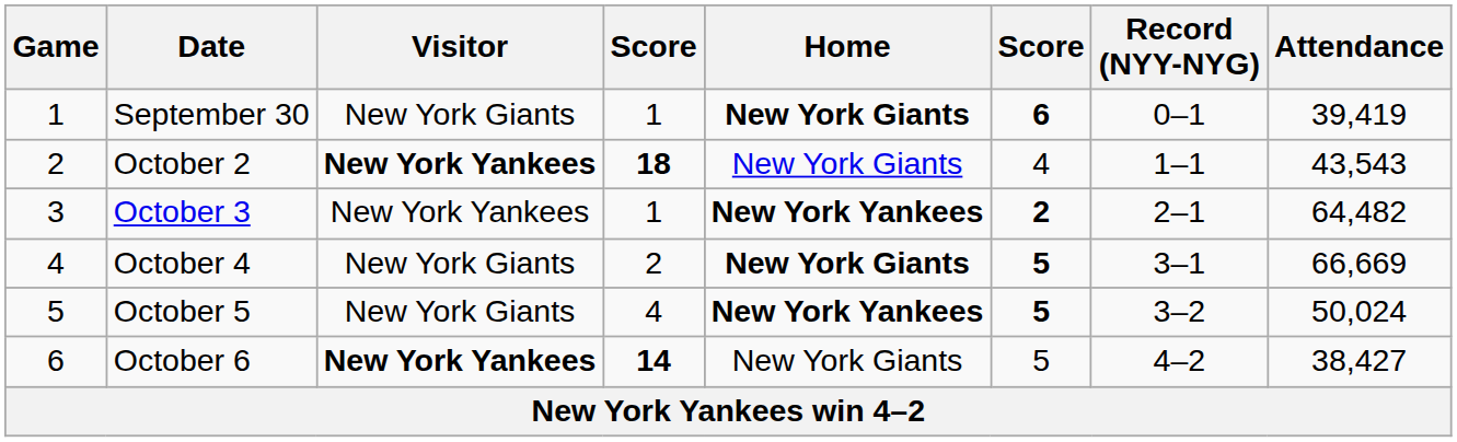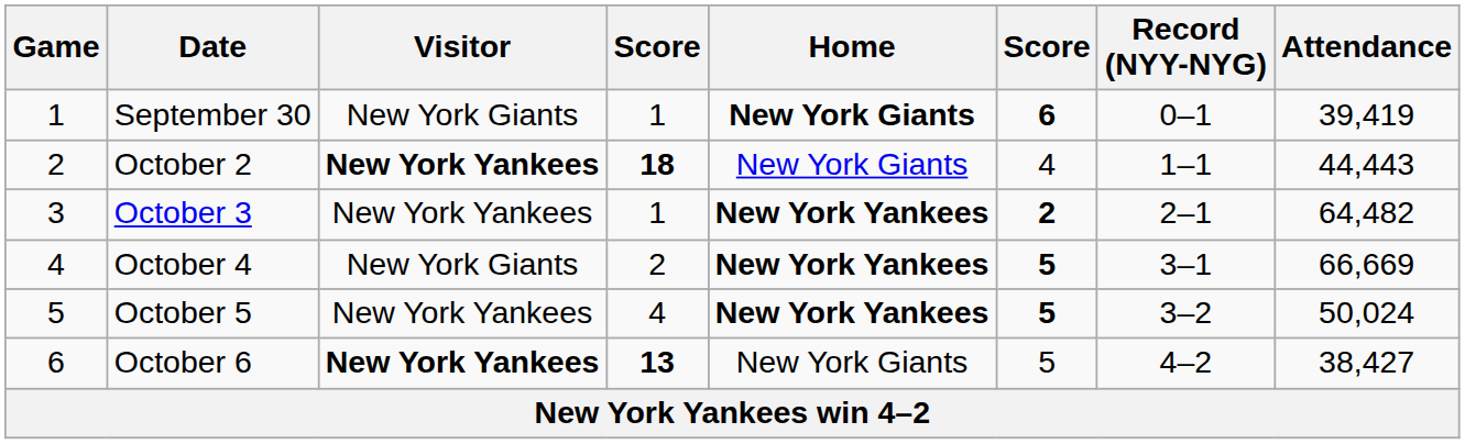October 2 | Attendance: 43,543 -> 44,443
October 4 | Home: New York Giants -> New York Yankees
October 5 | Visitor: New York Giants -> New York Yankees
October 6 | column 4: 14 -> 13
